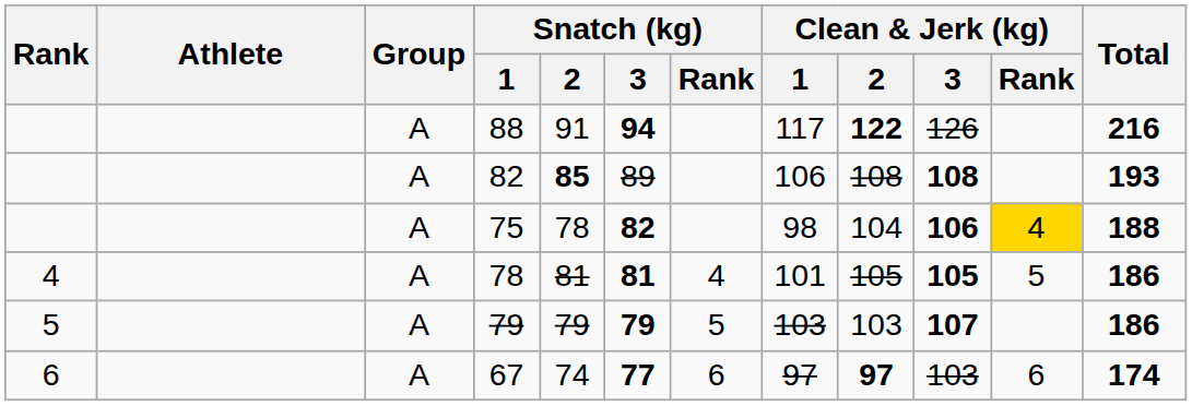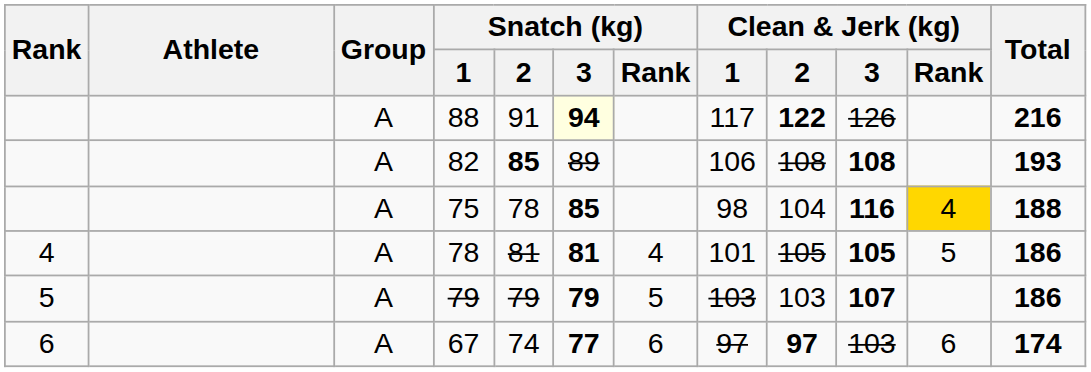88 | Snatch (kg) / 3: no background -> lightyellow background
75 | Snatch (kg) / 3: 82 -> 85
75 | Clean & Jerk (kg) / 3: 106 -> 116
